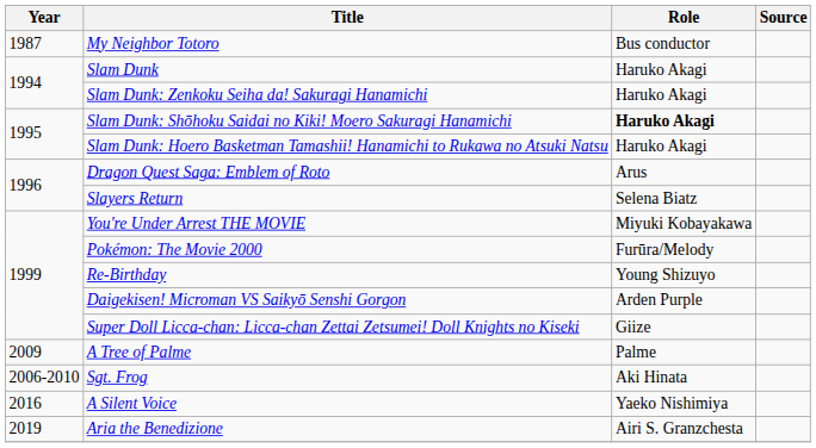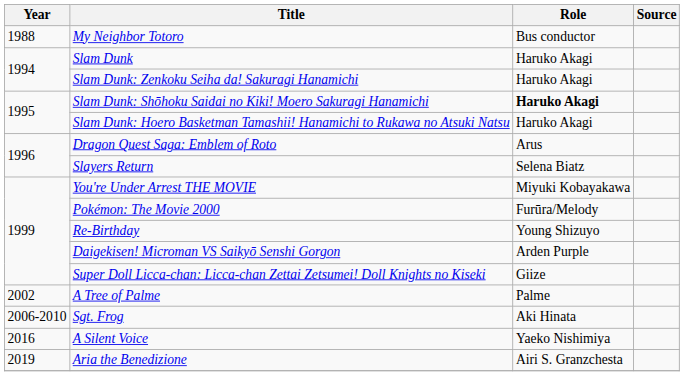My Neighbor Totoro | Year: 1987 -> 1988
A Tree of Palme | Year: 2009 -> 2002
